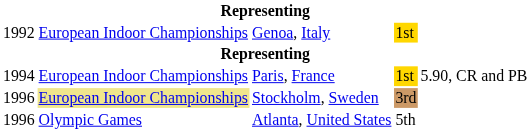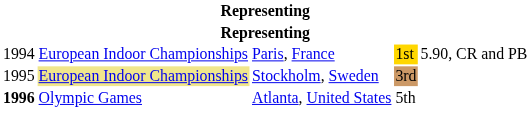- row: 1992 | European Indoor Championships | Genoa, Italy | 1st
Stockholm, Sweden | column 1: 1996 -> 1995
Atlanta, United States | column 1: normal -> bold
